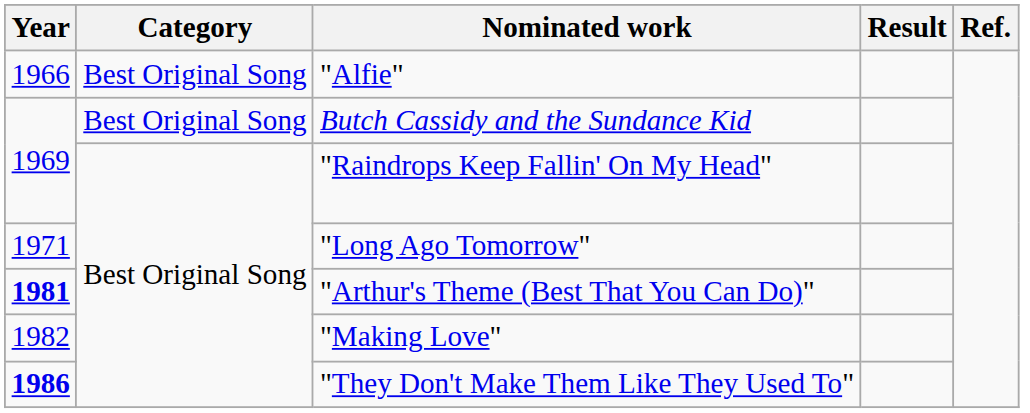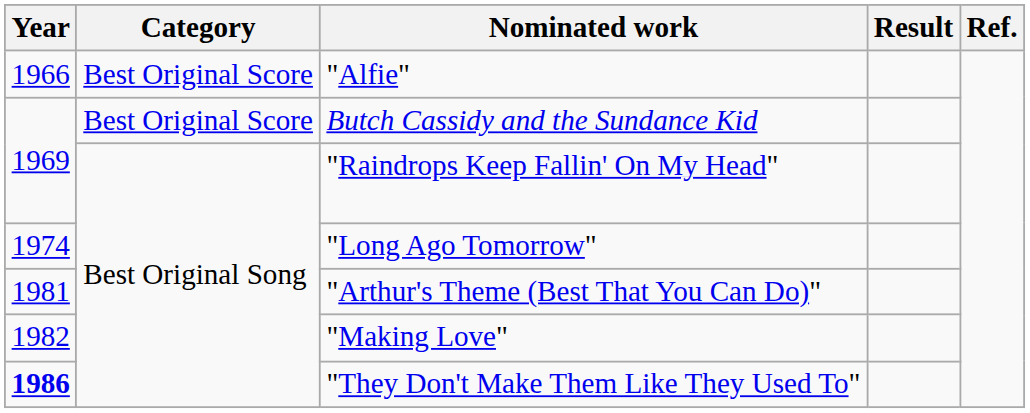"Alfie" | Category: Best Original Song -> Best Original Score
Butch Cassidy and the Sundance Kid | Category: Best Original Song -> Best Original Score
"Long Ago Tomorrow" | Year: 1971 -> 1974
"Arthur's Theme (Best That You Can Do)" | Year: bold -> normal
